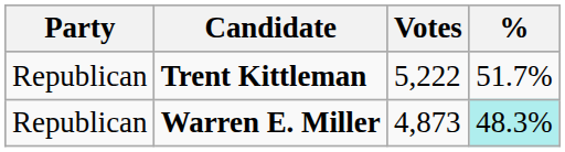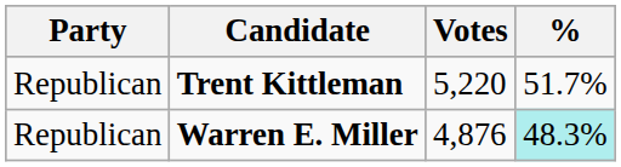Trent Kittleman | Votes: 5,222 -> 5,220
Warren E. Miller | Votes: 4,873 -> 4,876
